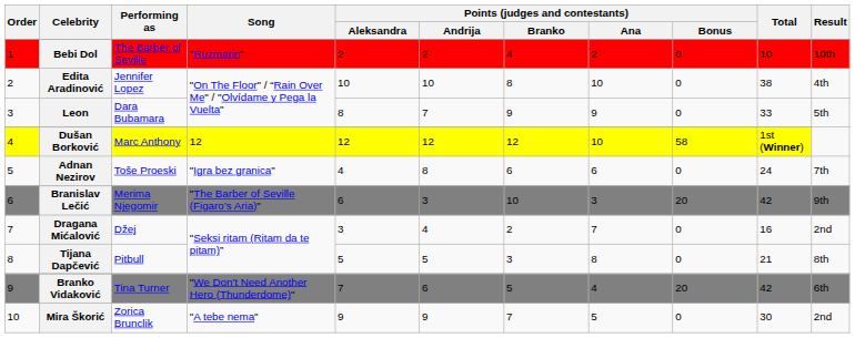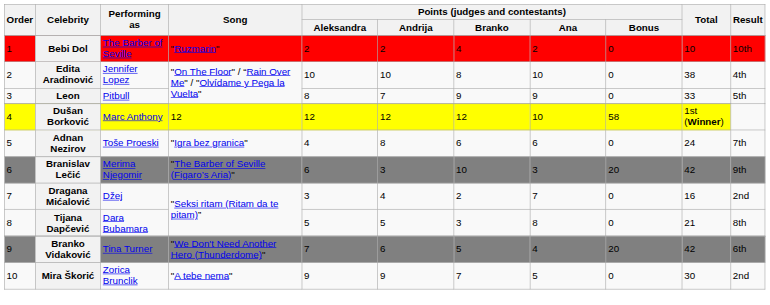Leon | Performing as: Dara Bubamara -> Pitbull
Tijana Dapčević | Performing as: Pitbull -> Dara Bubamara
